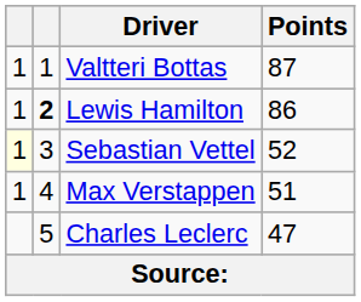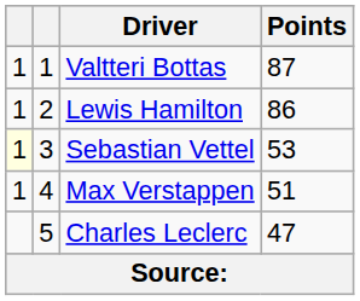Lewis Hamilton | column 2: bold -> normal
Sebastian Vettel | Points: 52 -> 53
